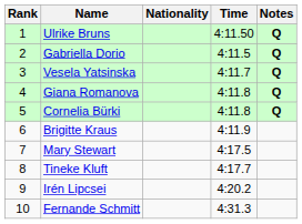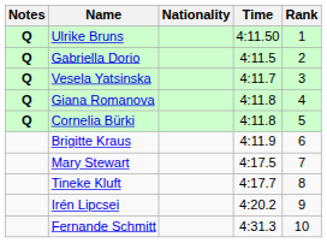columns swapped: Rank <-> Notes
